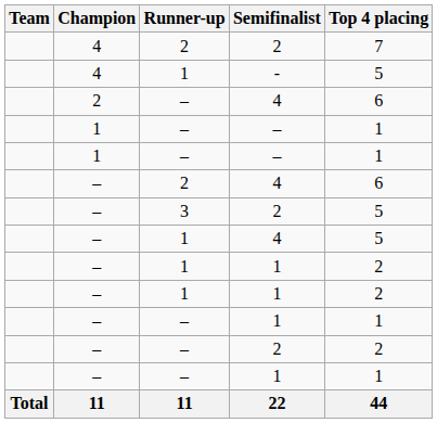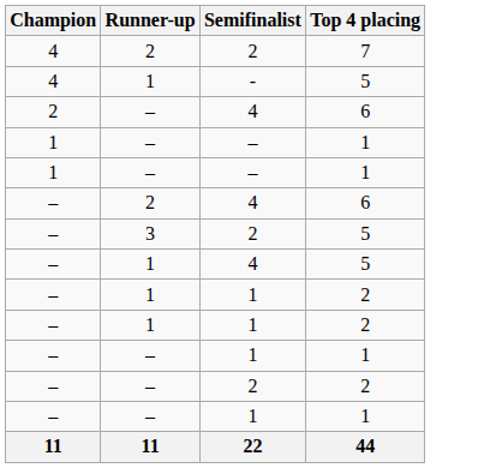- column: Team | Total
